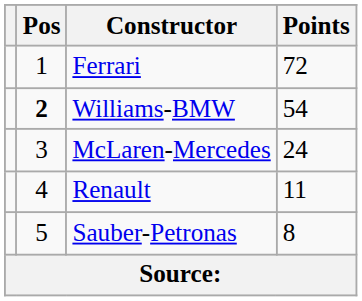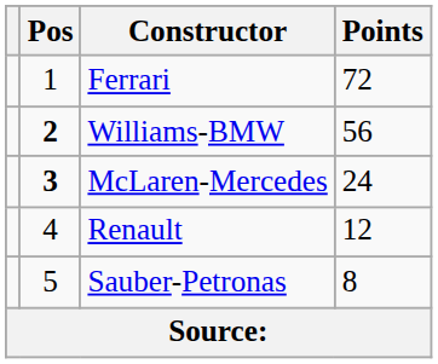Williams-BMW | Points: 54 -> 56
McLaren-Mercedes | Pos: normal -> bold
Renault | Points: 11 -> 12
